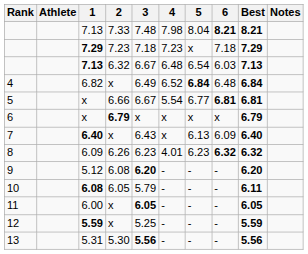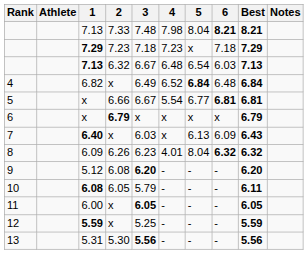7 | 3: 6.43 -> 6.03
7 | Best: 6.40 -> 6.43
8 | 5: 6.23 -> 8.04
